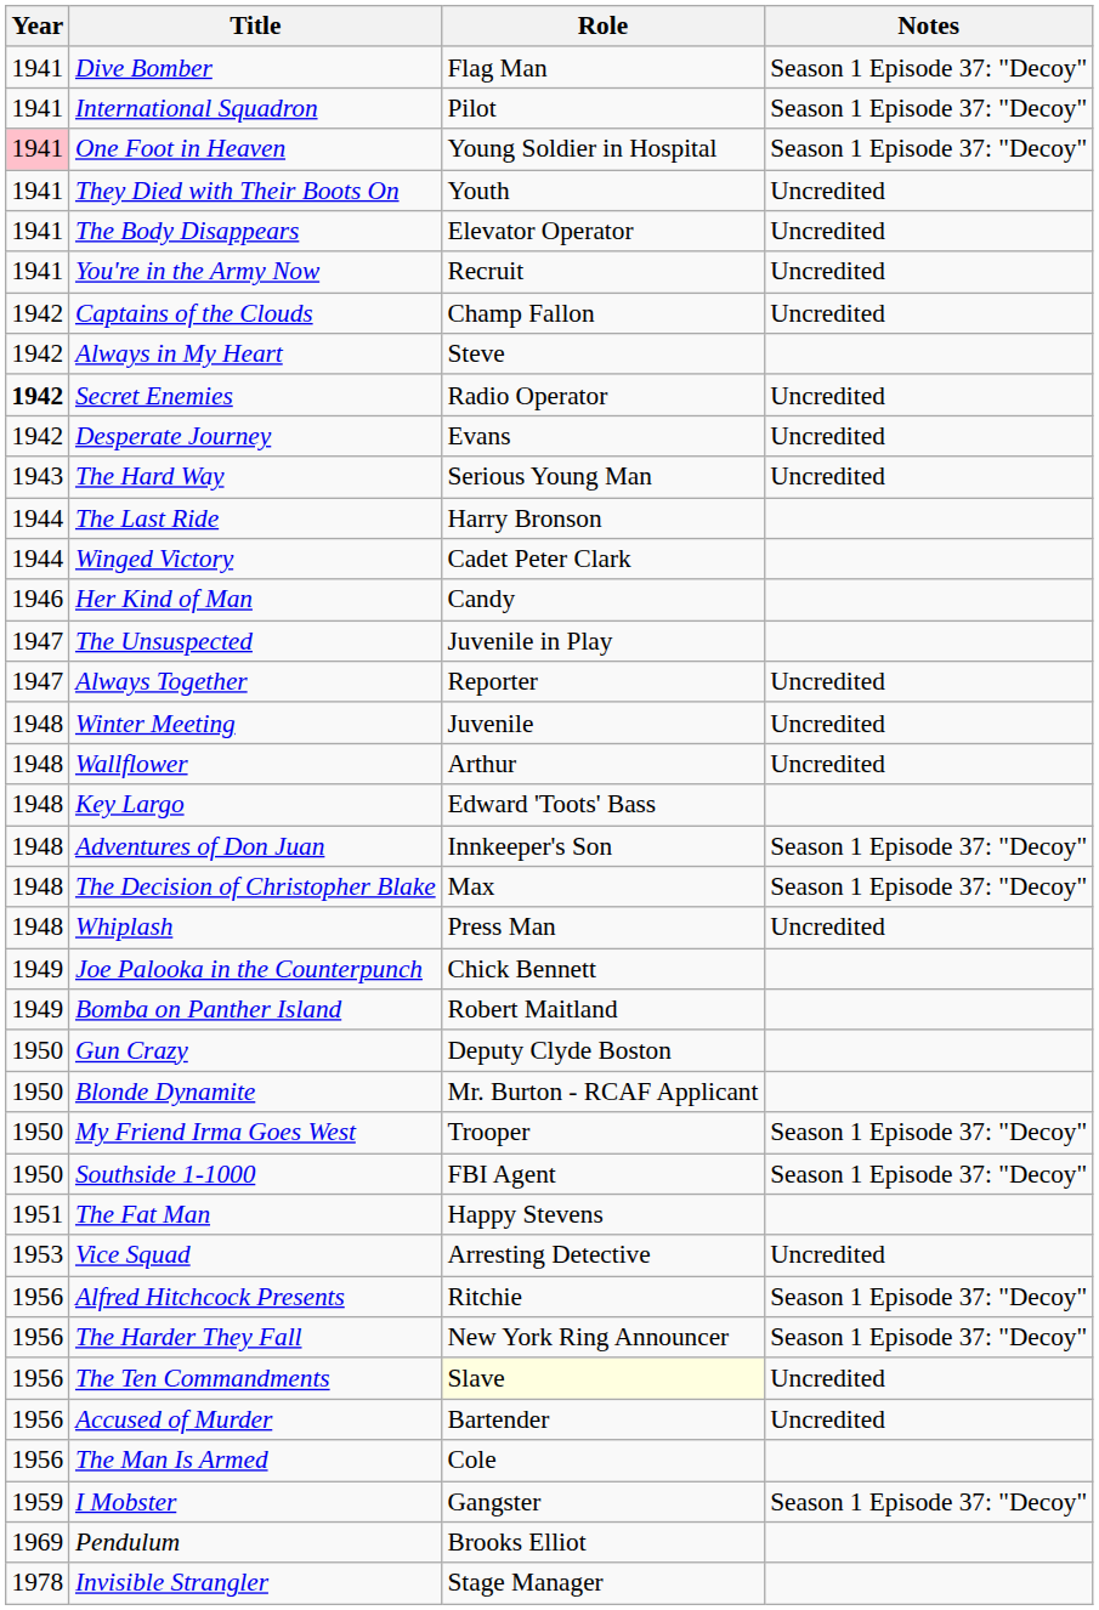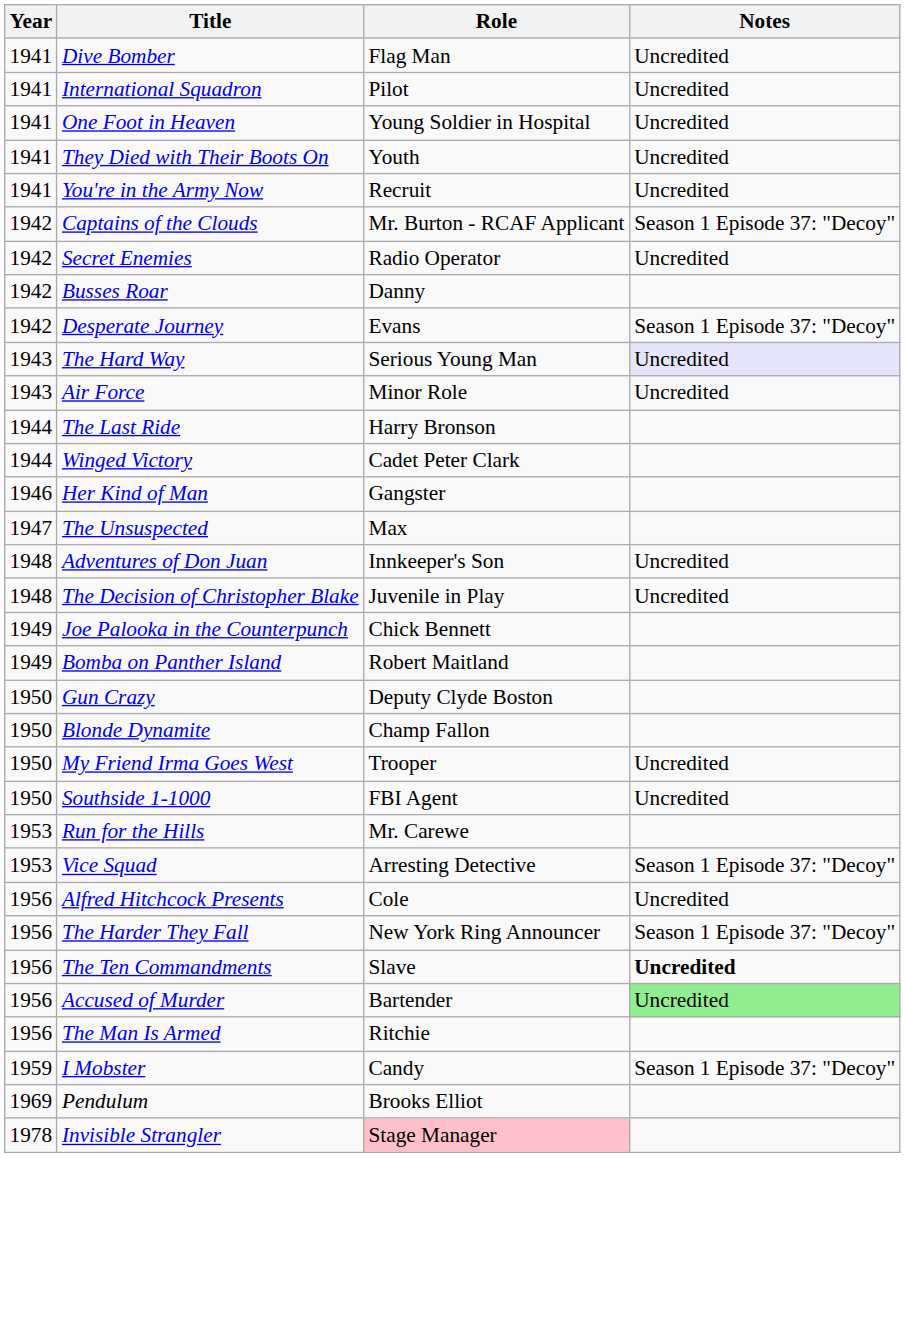Dive Bomber | Notes: Season 1 Episode 37: "Decoy" -> Uncredited
International Squadron | Notes: Season 1 Episode 37: "Decoy" -> Uncredited
One Foot in Heaven | Year: pink background -> no background
One Foot in Heaven | Notes: Season 1 Episode 37: "Decoy" -> Uncredited
- row: 1941 | The Body Disappears | Elevator Operator | Uncredited
Captains of the Clouds | Role: Champ Fallon -> Mr. Burton - RCAF Applicant
Captains of the Clouds | Notes: Uncredited -> Season 1 Episode 37: "Decoy"
- row: 1942 | Always in My Heart | Steve
Secret Enemies | Year: bold -> normal
+ row: 1942 | Busses Roar | Danny
Desperate Journey | Notes: Uncredited -> Season 1 Episode 37: "Decoy"
The Hard Way | Notes: no background -> lavender background
+ row: 1943 | Air Force | Minor Role | Uncredited
Her Kind of Man | Role: Candy -> Gangster
The Unsuspected | Role: Juvenile in Play -> Max
- row: 1947 | Always Together | Reporter | Uncredited
- row: 1948 | Winter Meeting | Juvenile | Uncredited
- row: 1948 | Wallflower | Arthur | Uncredited
- row: 1948 | Key Largo | Edward 'Toots' Bass
Adventures of Don Juan | Notes: Season 1 Episode 37: "Decoy" -> Uncredited
The Decision of Christopher Blake | Role: Max -> Juvenile in Play
The Decision of Christopher Blake | Notes: Season 1 Episode 37: "Decoy" -> Uncredited
- row: 1948 | Whiplash | Press Man | Uncredited
Blonde Dynamite | Role: Mr. Burton - RCAF Applicant -> Champ Fallon
My Friend Irma Goes West | Notes: Season 1 Episode 37: "Decoy" -> Uncredited
Southside 1-1000 | Notes: Season 1 Episode 37: "Decoy" -> Uncredited
- row: 1951 | The Fat Man | Happy Stevens
+ row: 1953 | Run for the Hills | Mr. Carewe
Vice Squad | Notes: Uncredited -> Season 1 Episode 37: "Decoy"
Alfred Hitchcock Presents | Role: Ritchie -> Cole
Alfred Hitchcock Presents | Notes: Season 1 Episode 37: "Decoy" -> Uncredited
The Ten Commandments | Role: lightyellow background -> no background
The Ten Commandments | Notes: normal -> bold
Accused of Murder | Notes: no background -> lightgreen background
The Man Is Armed | Role: Cole -> Ritchie
I Mobster | Role: Gangster -> Candy
Invisible Strangler | Role: no background -> pink background
